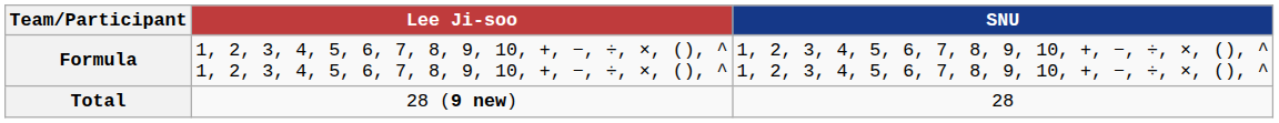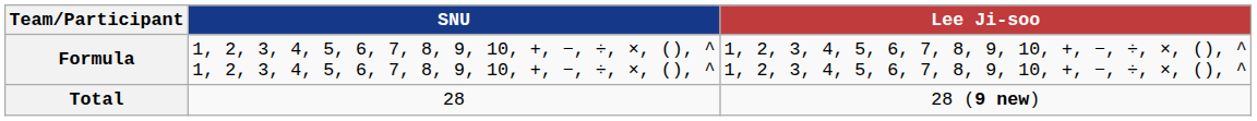columns swapped: Lee Ji-soo <-> SNU
